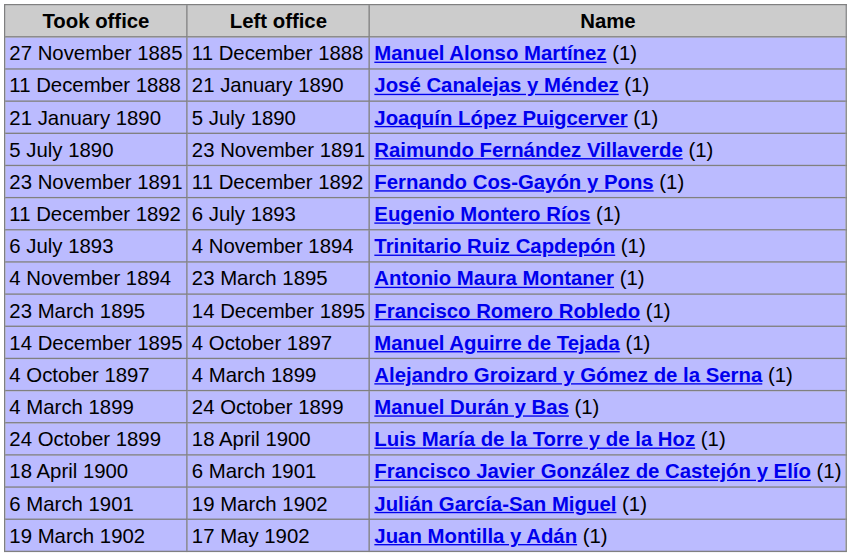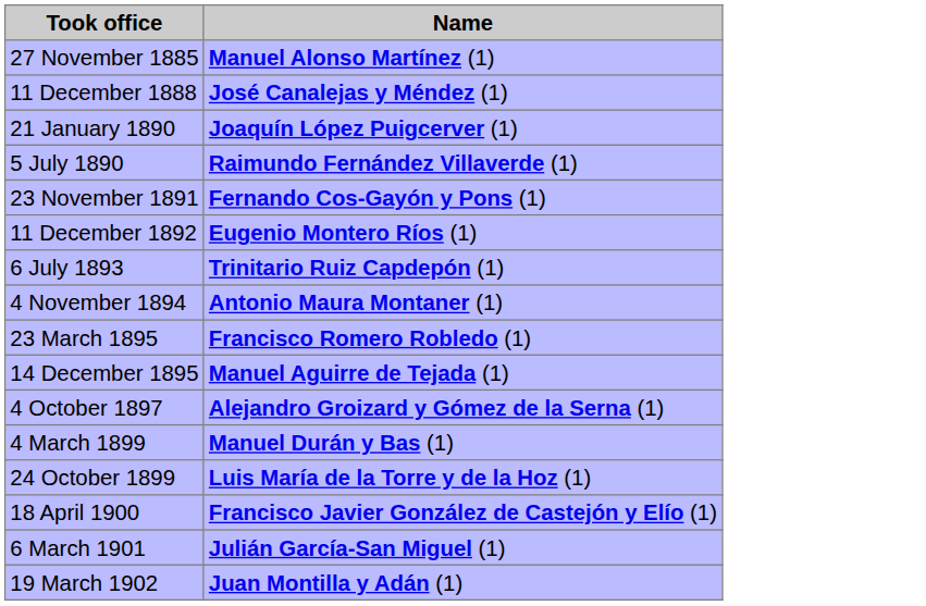- column: Left office | 11 December 1888 | 21 January 1890 | 5 July 1890 | 23 November 1891 | 11 December 1892 | 6 July 1893 | 4 November 1894 | 23 March 1895 | 14 December 1895 | 4 October 1897 | 4 March 1899 | 24 October 1899 | 18 April 1900 | 6 March 1901 | 19 March 1902 | 17 May 1902
